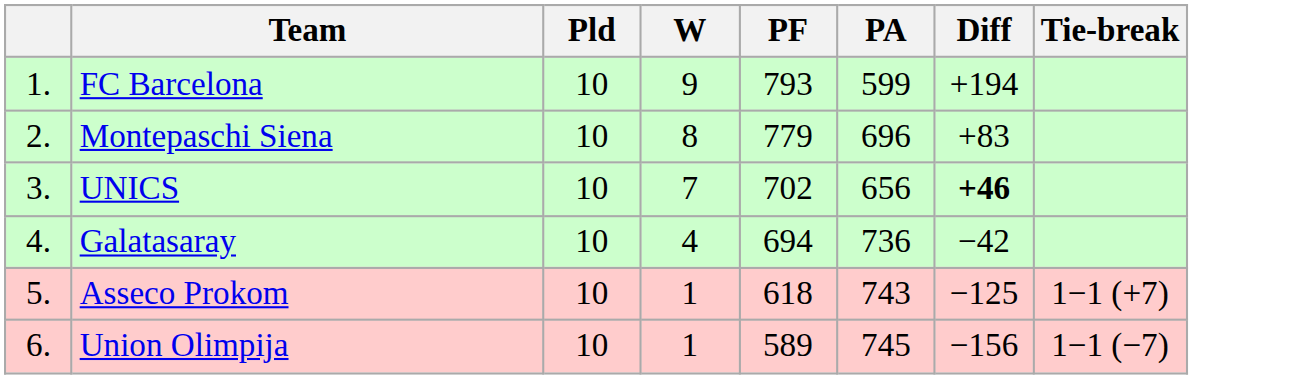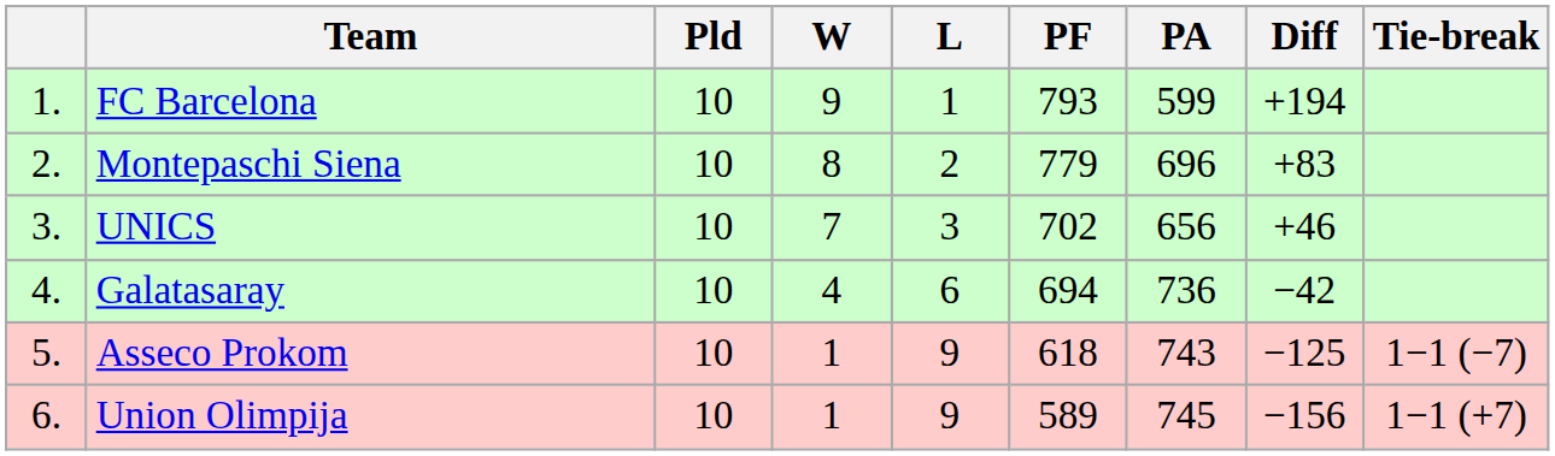+ column: L | 1 | 2 | 3 | 6 | 9 | 9
UNICS | Diff: bold -> normal
Asseco Prokom | Tie-break: 1−1 (+7) -> 1−1 (−7)
Union Olimpija | Tie-break: 1−1 (−7) -> 1−1 (+7)
